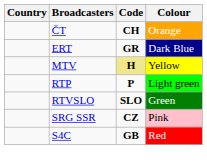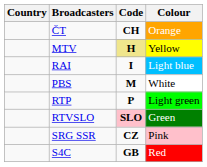- row: ERT | GR | Dark Blue
+ row: RAI | I | Light blue
+ row: PBS | M | White
RTVSLO | Code: no background -> pink background
